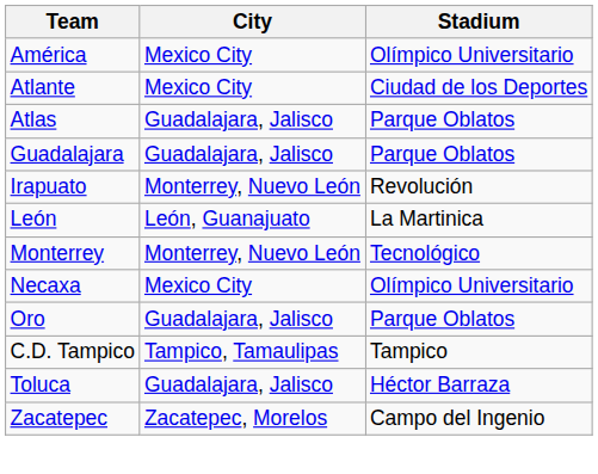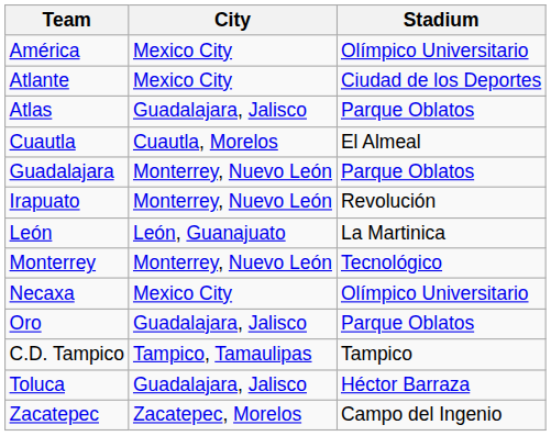+ row: Cuautla | Cuautla, Morelos | El Almeal
Guadalajara | City: Guadalajara, Jalisco -> Monterrey, Nuevo León
